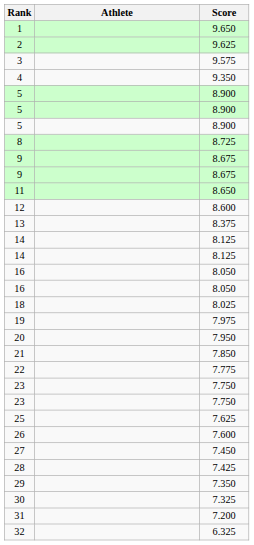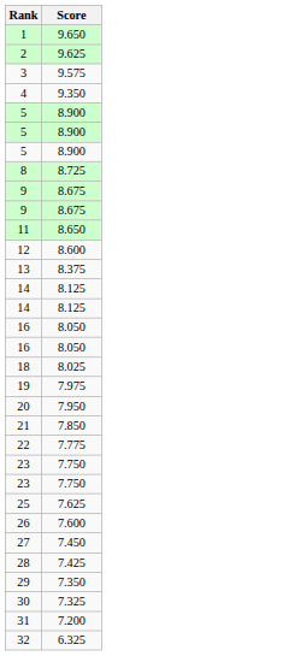- column: Athlete
